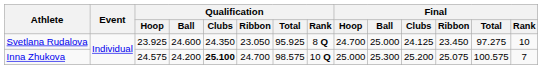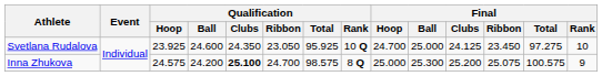Svetlana Rudalova | Qualification / Rank: 8 Q -> 10 Q
Inna Zhukova | Qualification / Rank: 10 Q -> 8 Q
Inna Zhukova | Final / Rank: 7 -> 9
